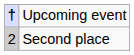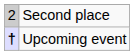rows swapped: Second place <-> Upcoming event
